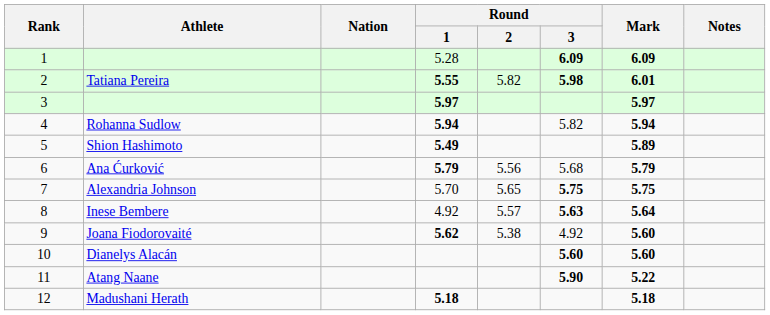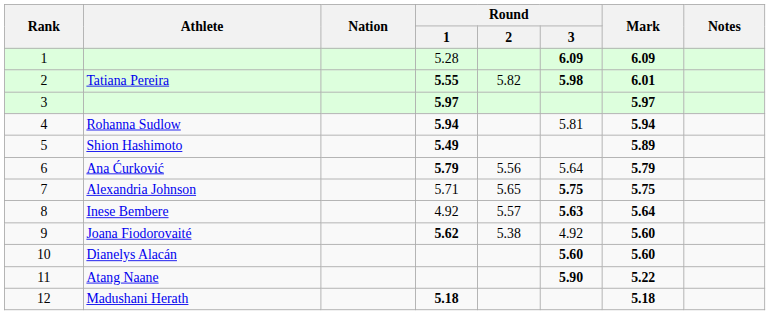Rohanna Sudlow | Round / 3: 5.82 -> 5.81
Ana Ćurković | Round / 3: 5.68 -> 5.64
Alexandria Johnson | Round / 1: 5.70 -> 5.71
